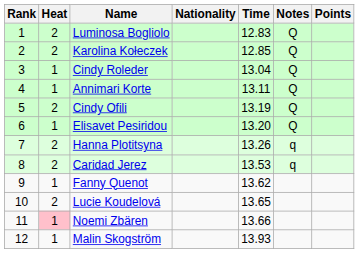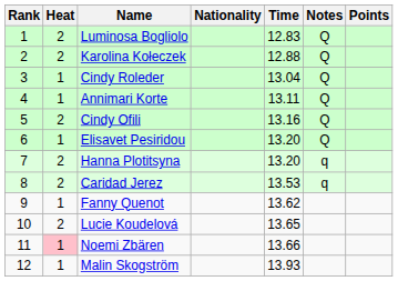Karolina Kołeczek | Time: 12.85 -> 12.88
Cindy Ofili | Time: 13.19 -> 13.16
Hanna Plotitsyna | Time: 13.26 -> 13.20
